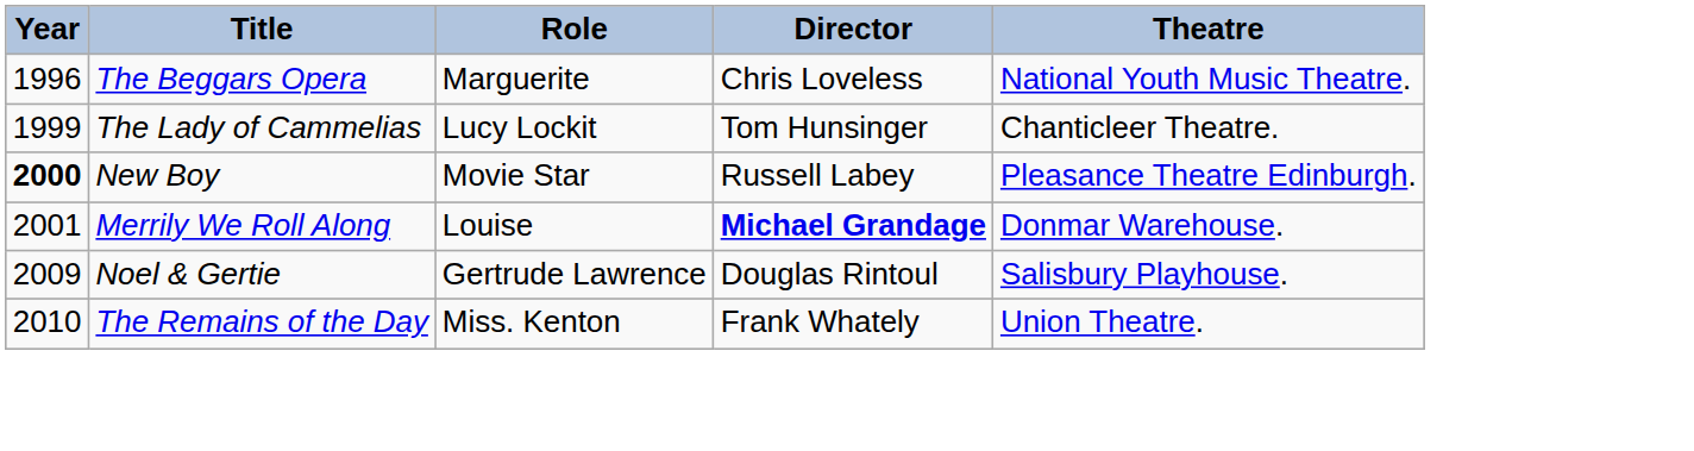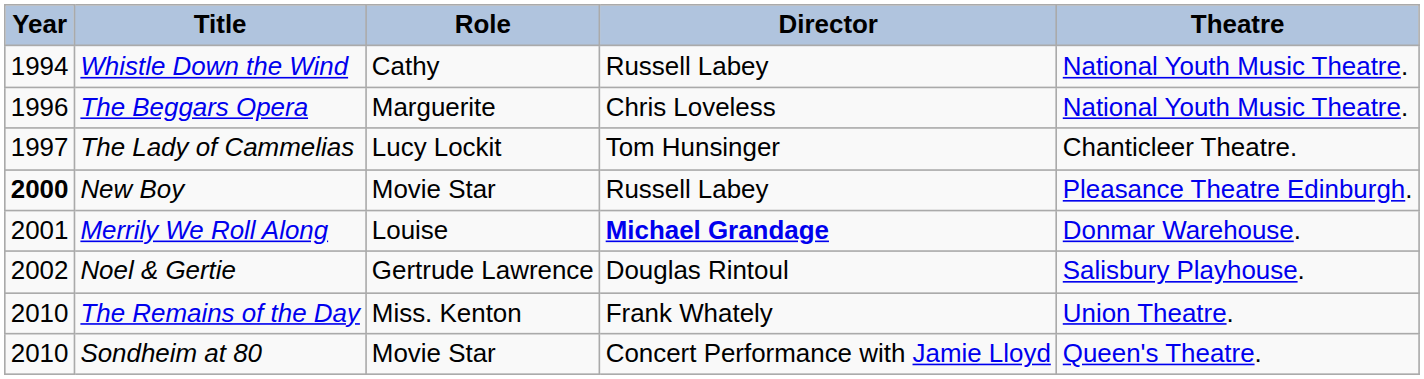+ row: 1994 | Whistle Down the Wind | Cathy | Russell Labey | National Youth Music Theatre.
The Lady of Cammelias | Year: 1999 -> 1997
Noel & Gertie | Year: 2009 -> 2002
+ row: 2010 | Sondheim at 80 | Movie Star | Concert Performance with Jamie Lloyd | Queen's Theatre.
